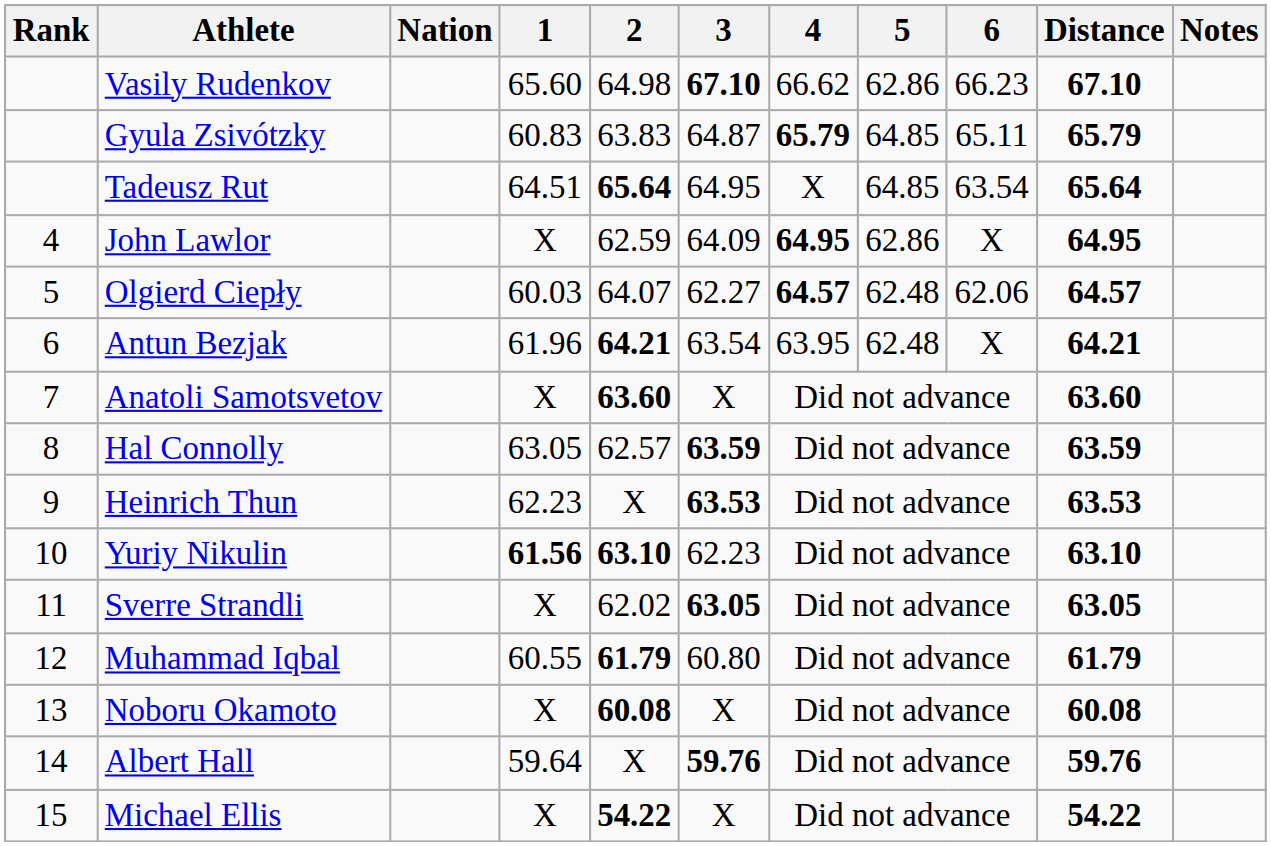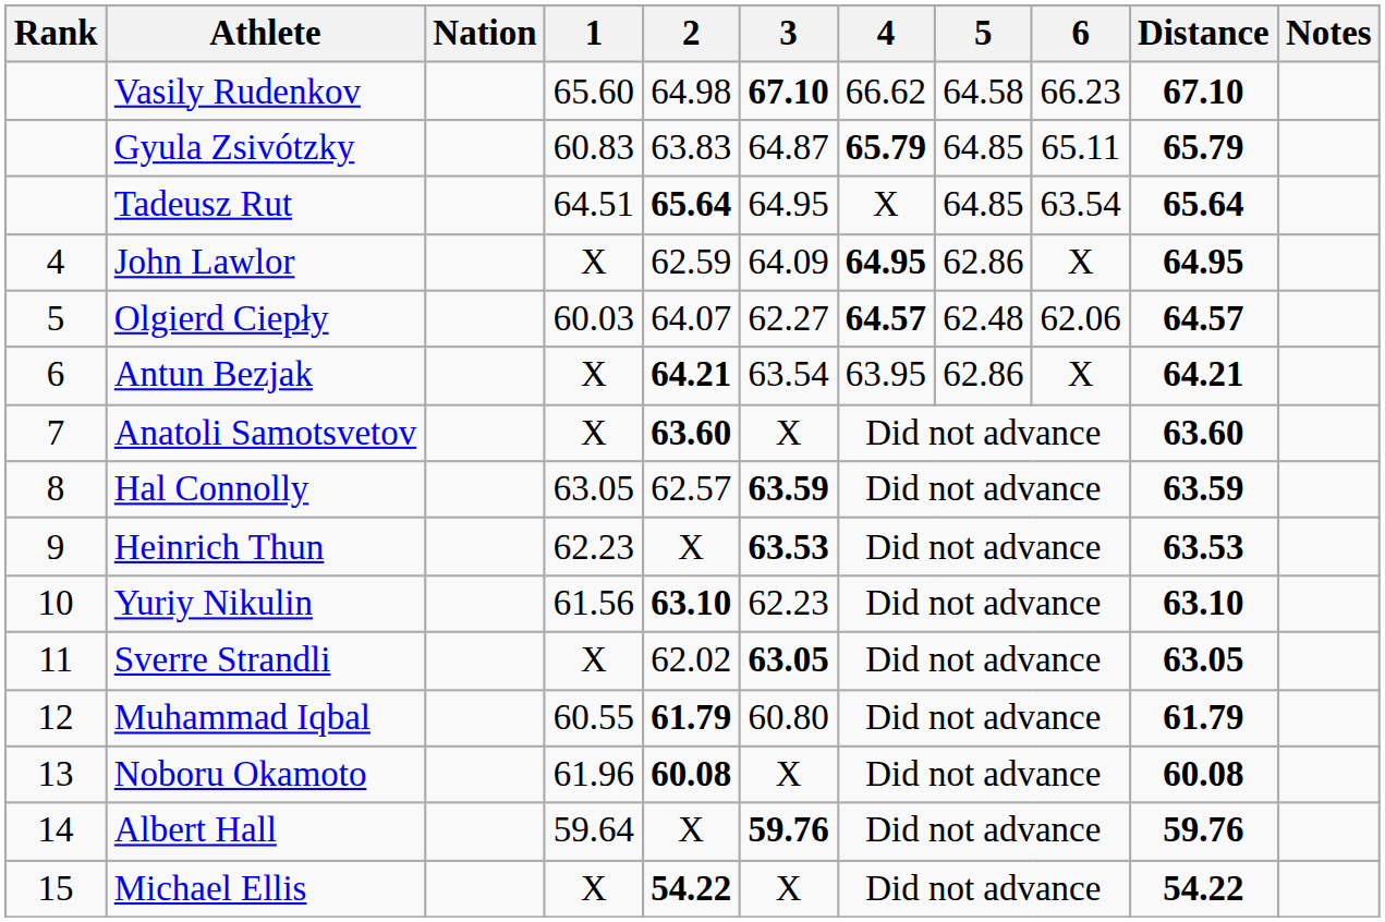Vasily Rudenkov | 5: 62.86 -> 64.58
Antun Bezjak | 1: 61.96 -> X
Antun Bezjak | 5: 62.48 -> 62.86
Yuriy Nikulin | 1: bold -> normal
Noboru Okamoto | 1: X -> 61.96
